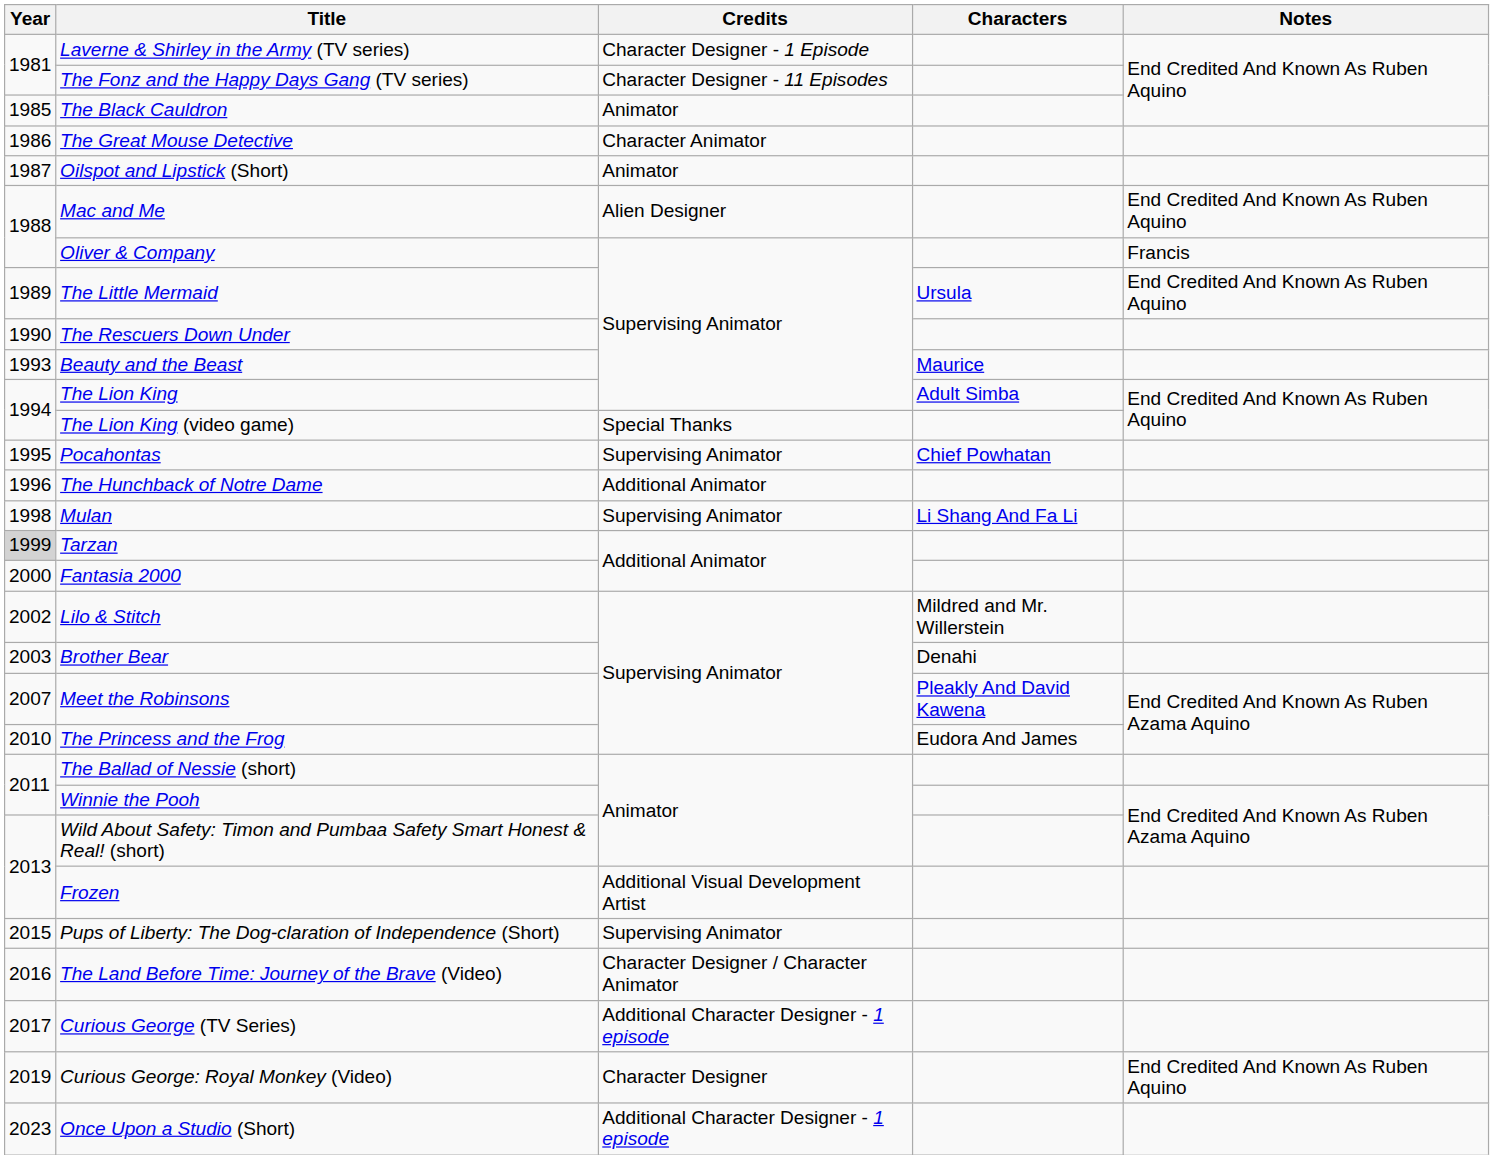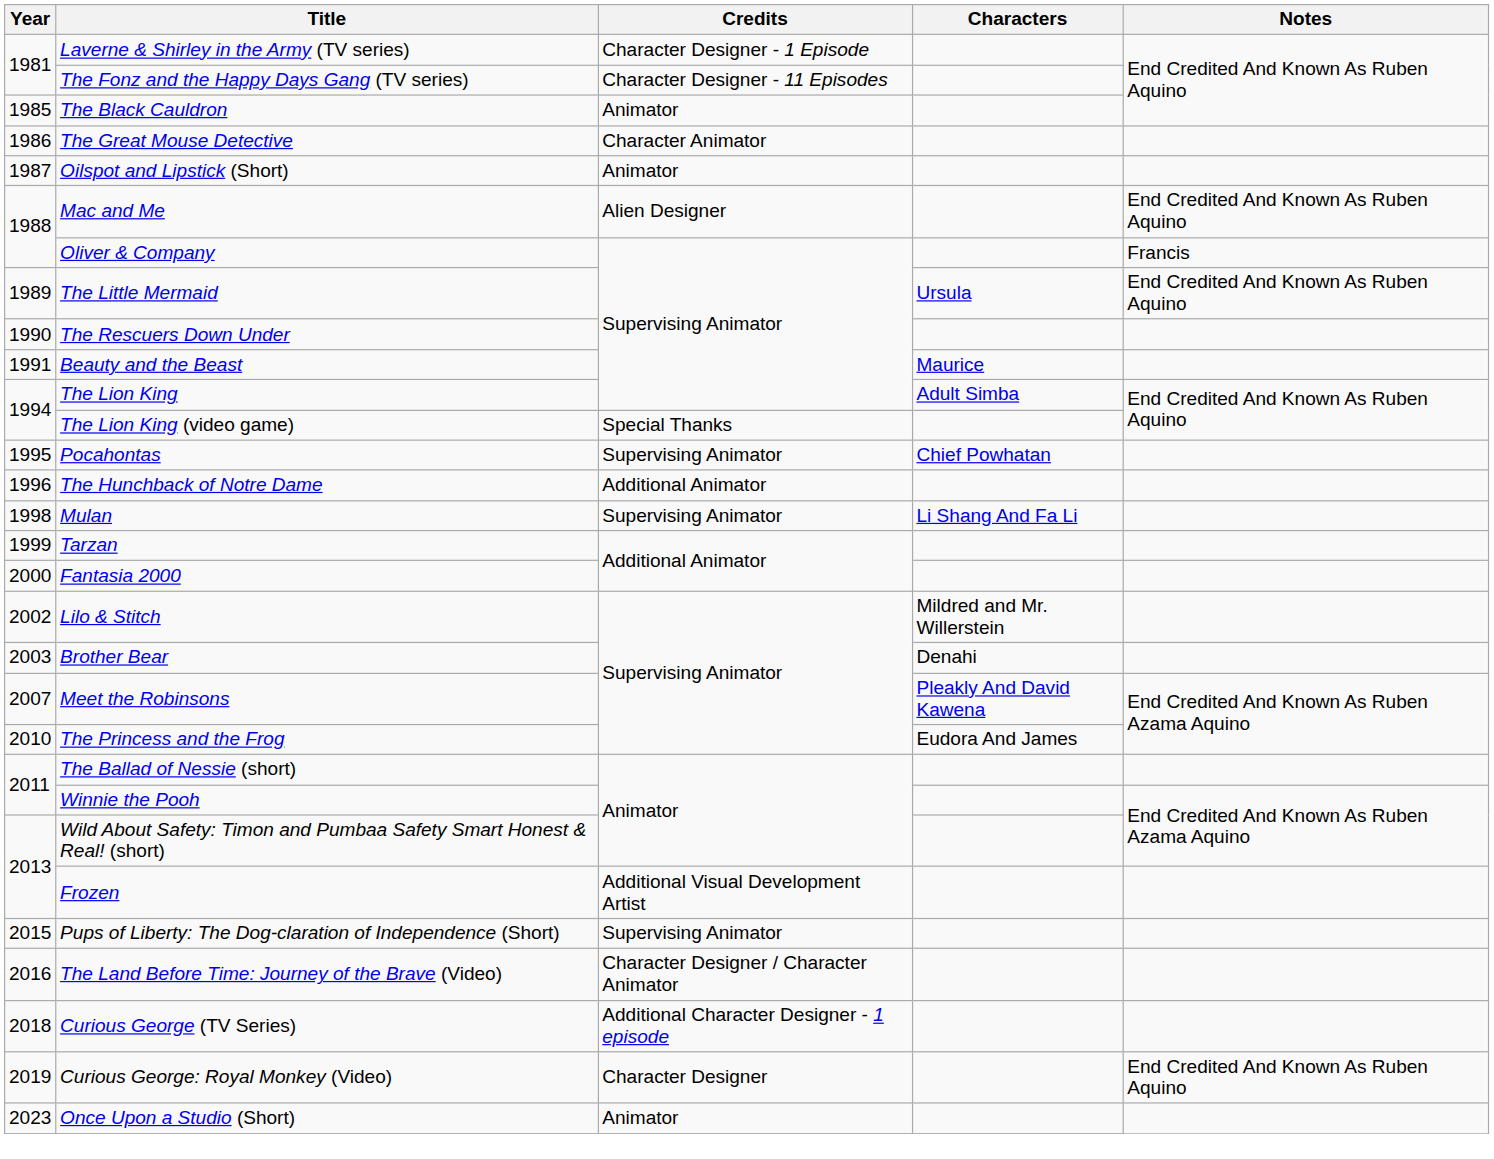Beauty and the Beast | Year: 1993 -> 1991
Tarzan | Year: lightgrey background -> no background
Curious George (TV Series) | Year: 2017 -> 2018
Once Upon a Studio (Short) | Credits: Additional Character Designer - 1 episode -> Animator
